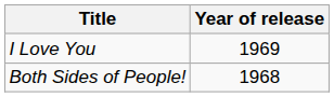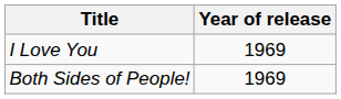Both Sides of People! | Year of release: 1968 -> 1969
